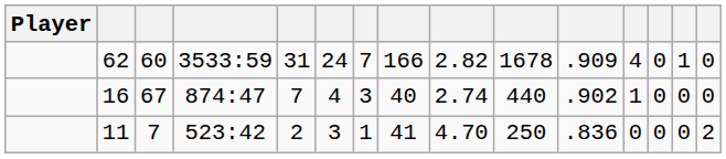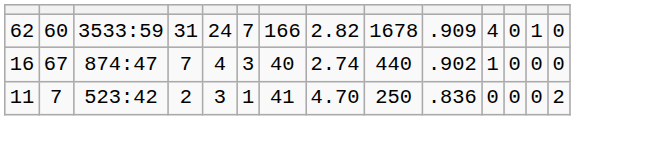- column: Player
